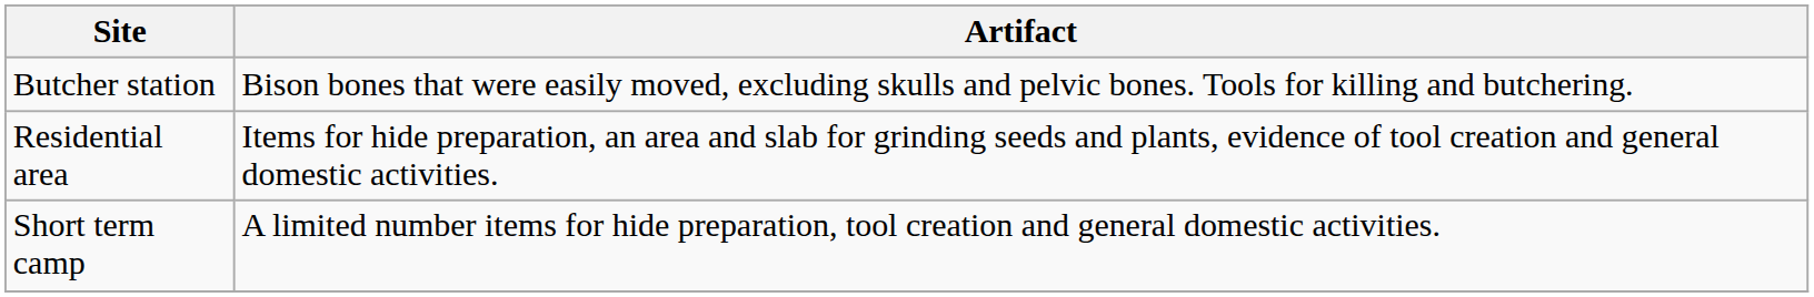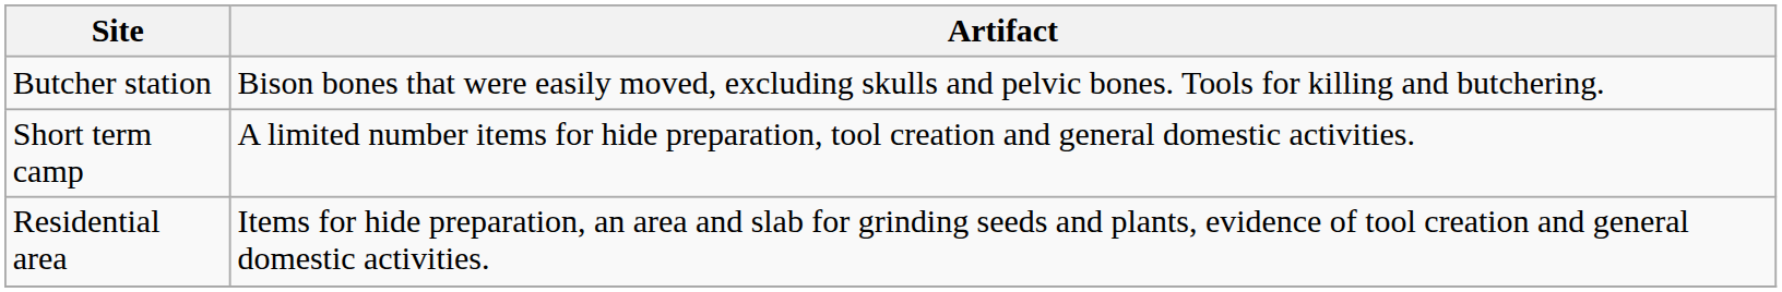rows swapped: Short term camp <-> Residential area
